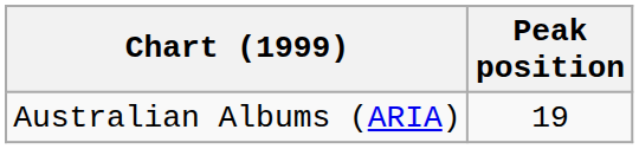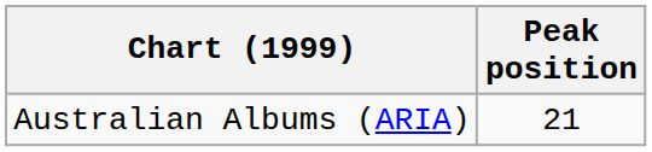Australian Albums (ARIA) | Peak position: 19 -> 21
